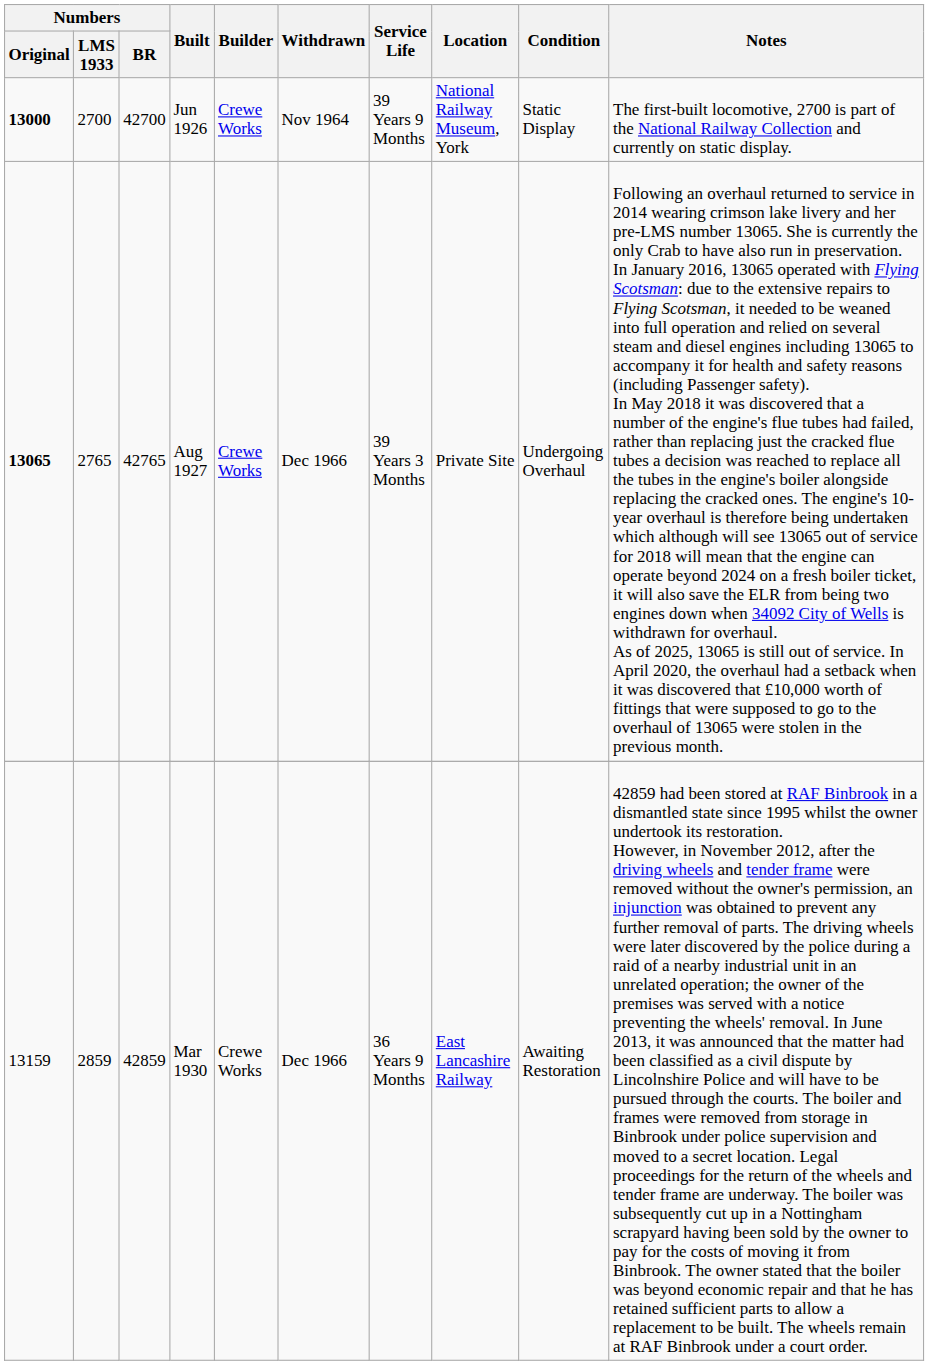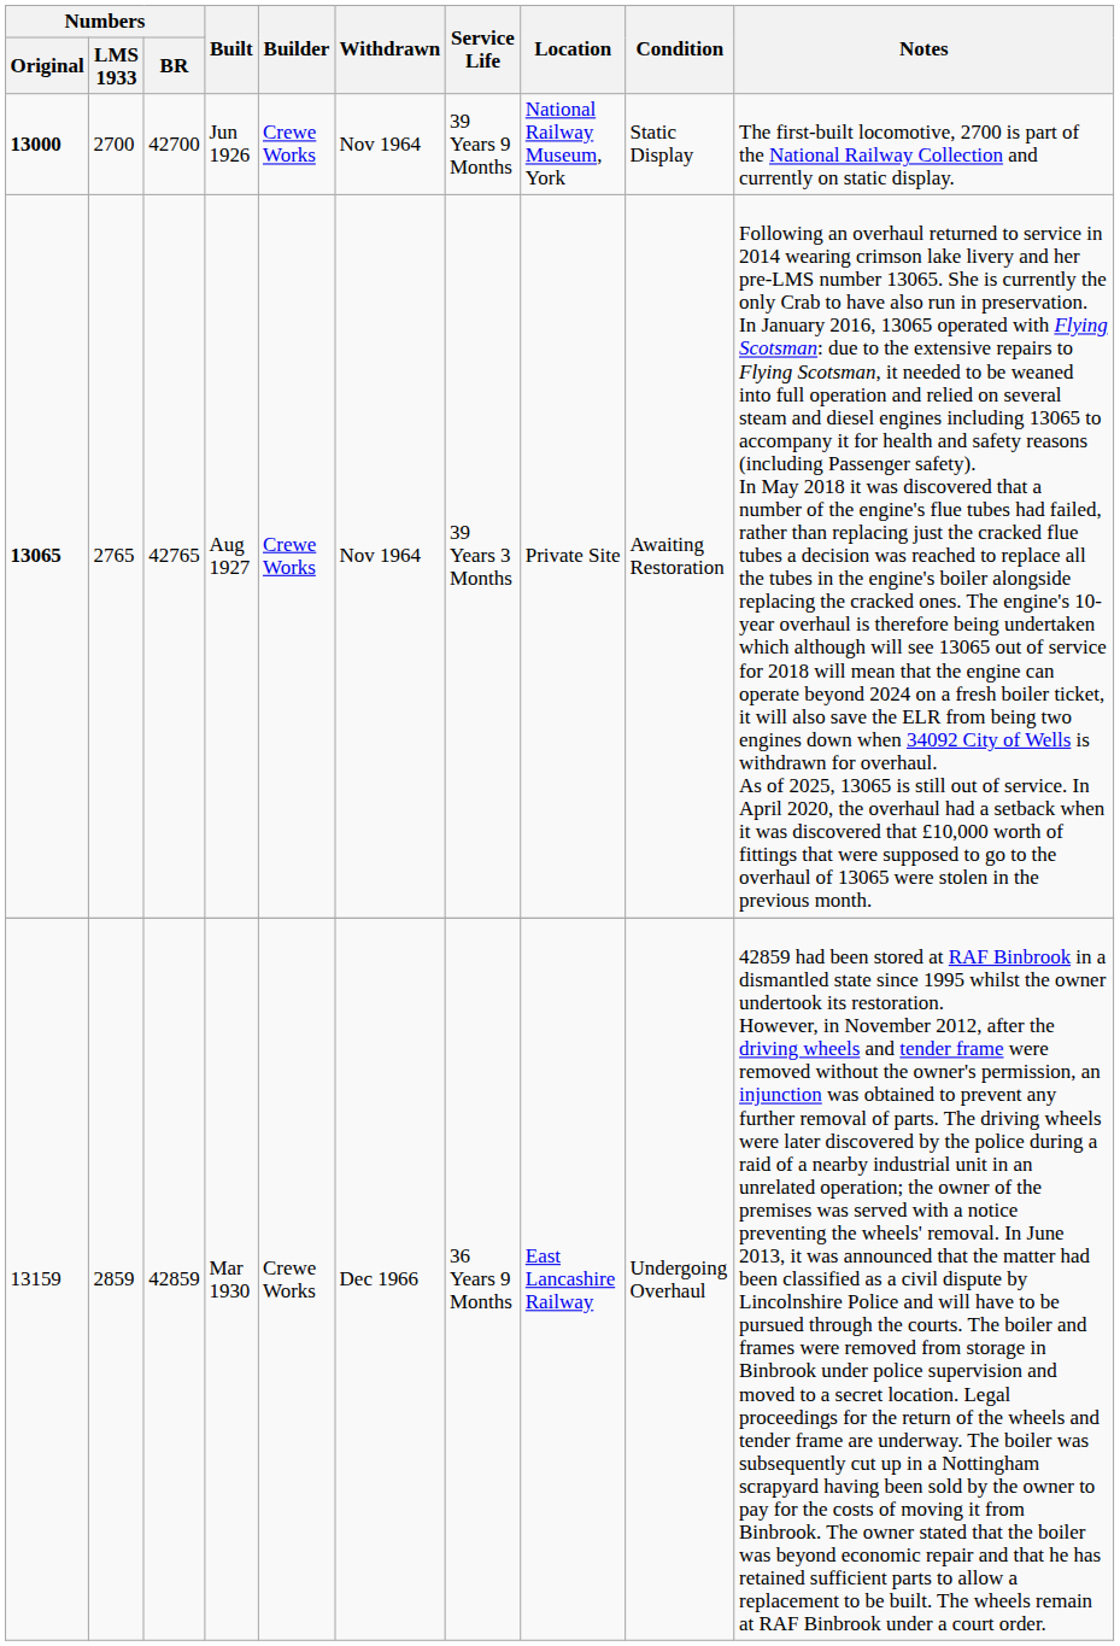Aug 1927 | Withdrawn: Dec 1966 -> Nov 1964
Aug 1927 | Condition: Undergoing Overhaul -> Awaiting Restoration
Mar 1930 | Condition: Awaiting Restoration -> Undergoing Overhaul
